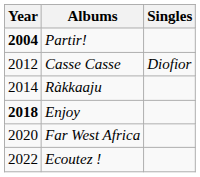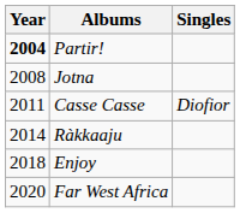+ row: 2008 | Jotna
Casse Casse | Year: 2012 -> 2011
Enjoy | Year: bold -> normal
- row: 2022 | Ecoutez !
